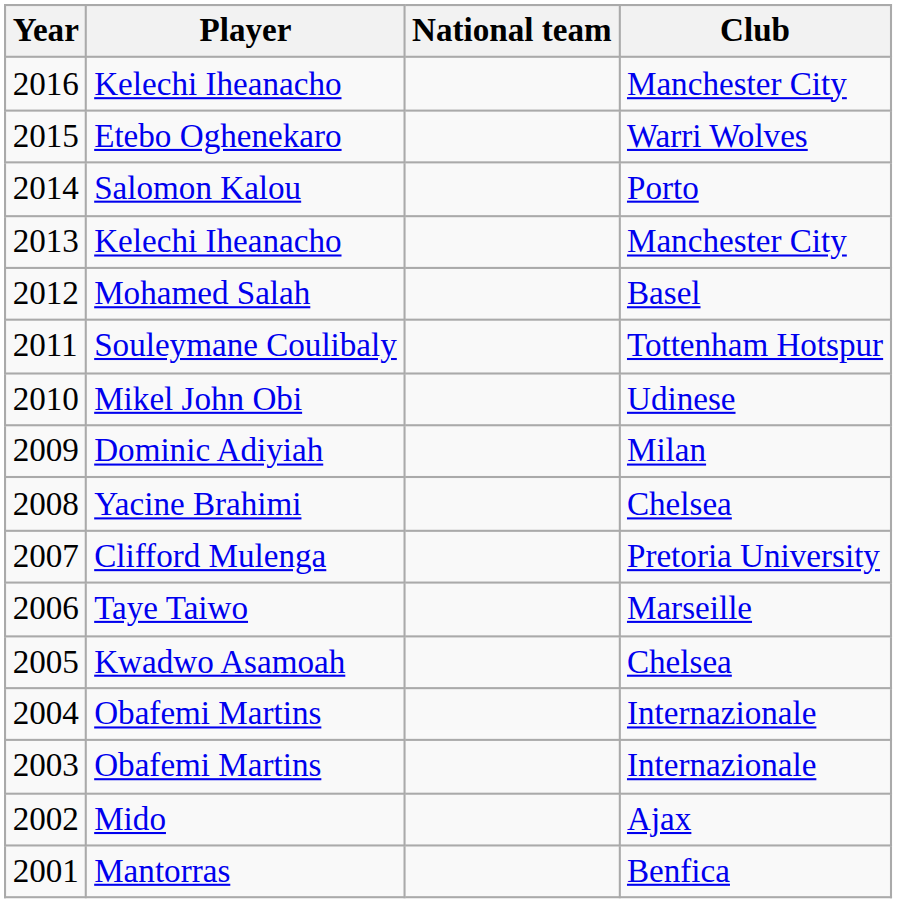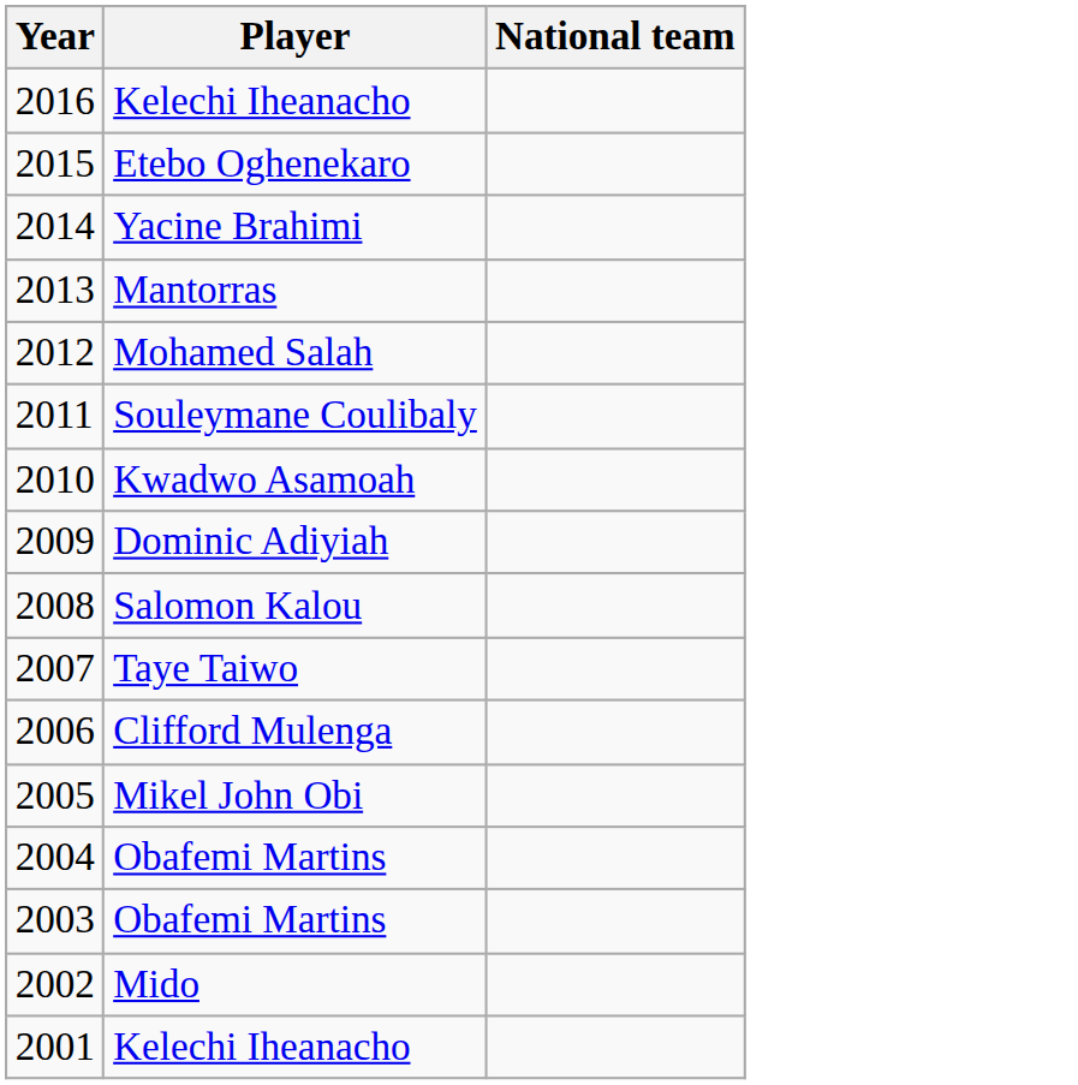- column: Club | Manchester City | Warri Wolves | Porto | Manchester City | Basel | Tottenham Hotspur | Udinese | Milan | Chelsea | Pretoria University | Marseille | Chelsea | Internazionale | Internazionale | Ajax | Benfica
2014 | Player: Salomon Kalou -> Yacine Brahimi
2013 | Player: Kelechi Iheanacho -> Mantorras
2010 | Player: Mikel John Obi -> Kwadwo Asamoah
2008 | Player: Yacine Brahimi -> Salomon Kalou
2007 | Player: Clifford Mulenga -> Taye Taiwo
2006 | Player: Taye Taiwo -> Clifford Mulenga
2005 | Player: Kwadwo Asamoah -> Mikel John Obi
2001 | Player: Mantorras -> Kelechi Iheanacho
